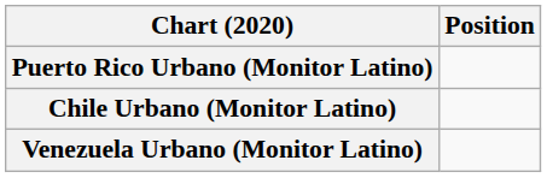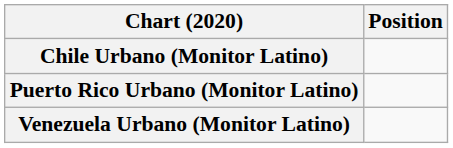rows swapped: Chile Urbano (Monitor Latino) <-> Puerto Rico Urbano (Monitor Latino)
